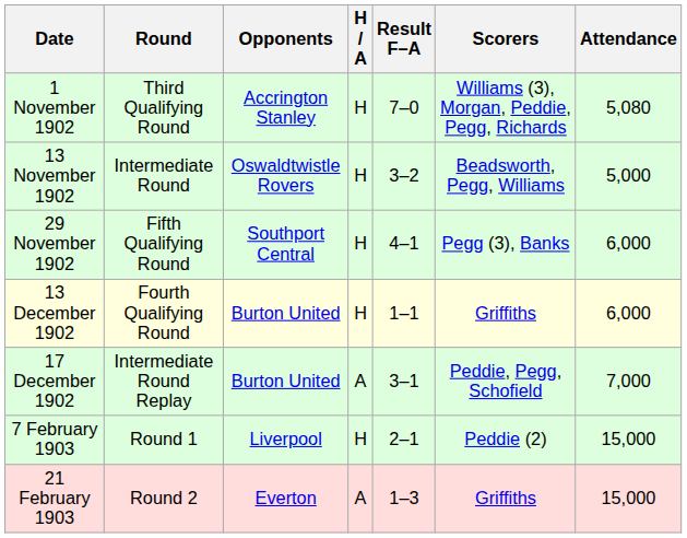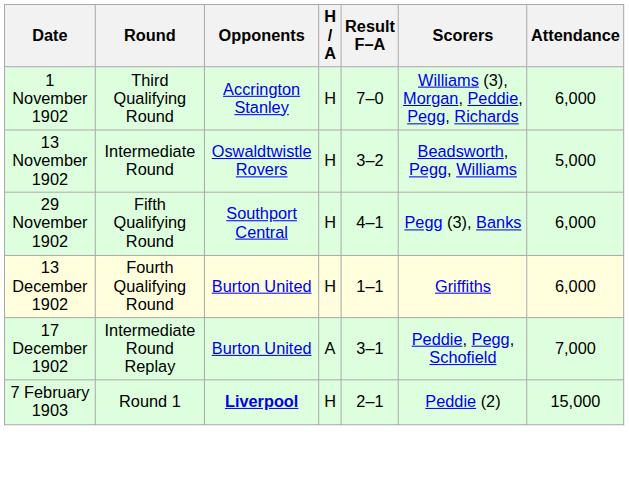1 November 1902 | Attendance: 5,080 -> 6,000
7 February 1903 | Opponents: normal -> bold
- row: 21 February 1903 | Round 2 | Everton | A | 1–3 | Griffiths | 15,000
